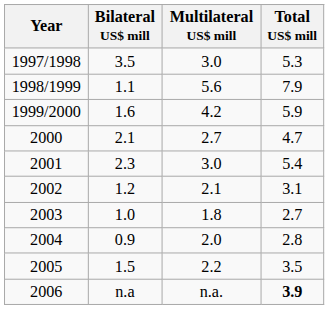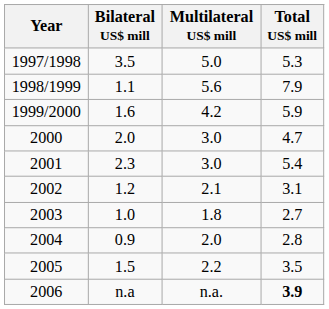1997/1998 | Multilateral US$ mill: 3.0 -> 5.0
2000 | Bilateral US$ mill: 2.1 -> 2.0
2000 | Multilateral US$ mill: 2.7 -> 3.0
